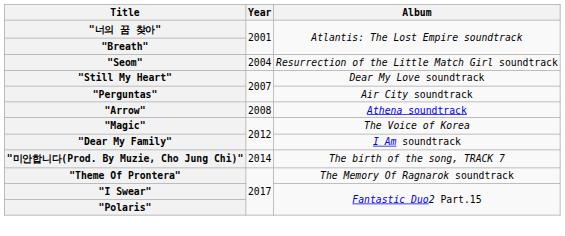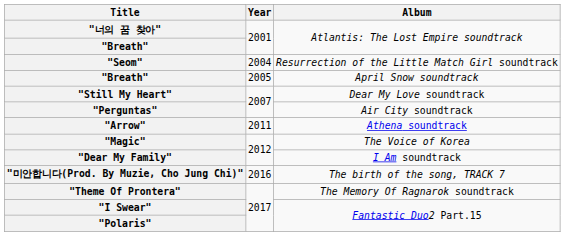+ row: "Breath" | 2005 | April Snow soundtrack
"Arrow" | Year: 2008 -> 2011
"미안합니다(Prod. By Muzie, Cho Jung Chi)" | Year: 2014 -> 2016
